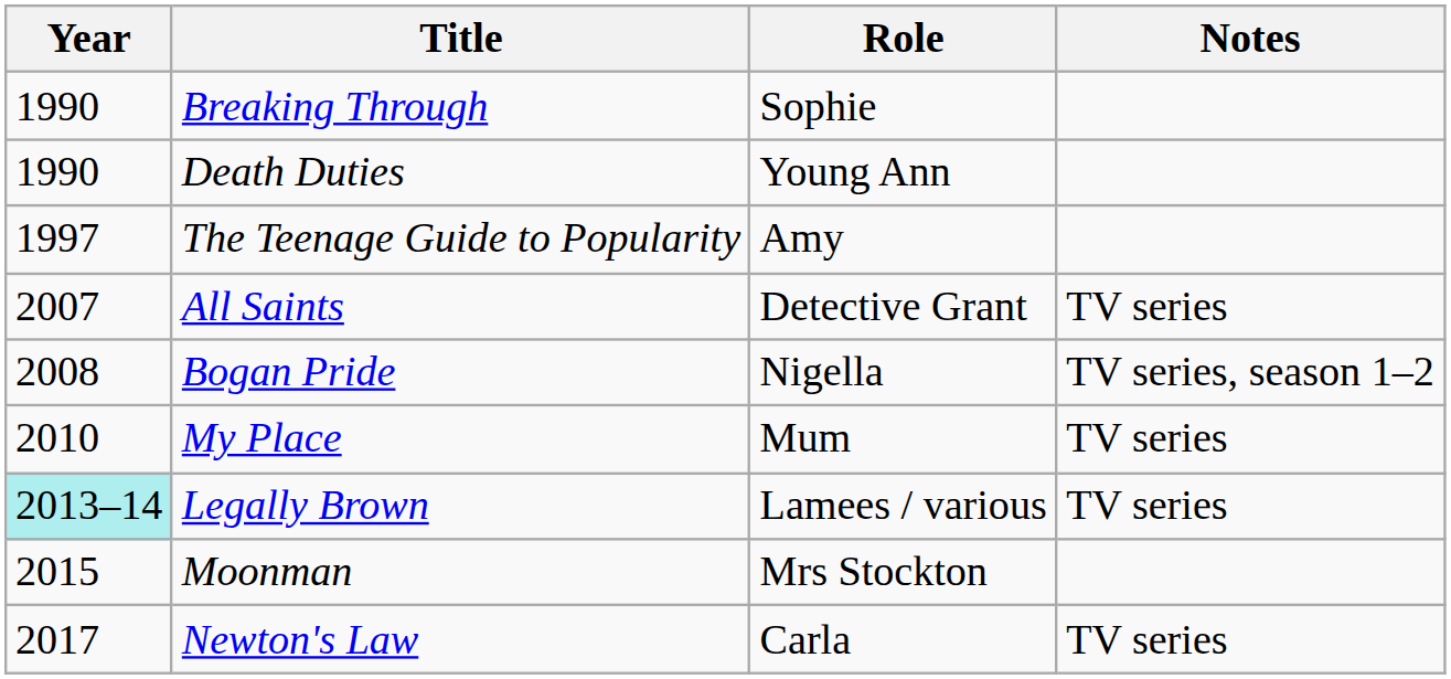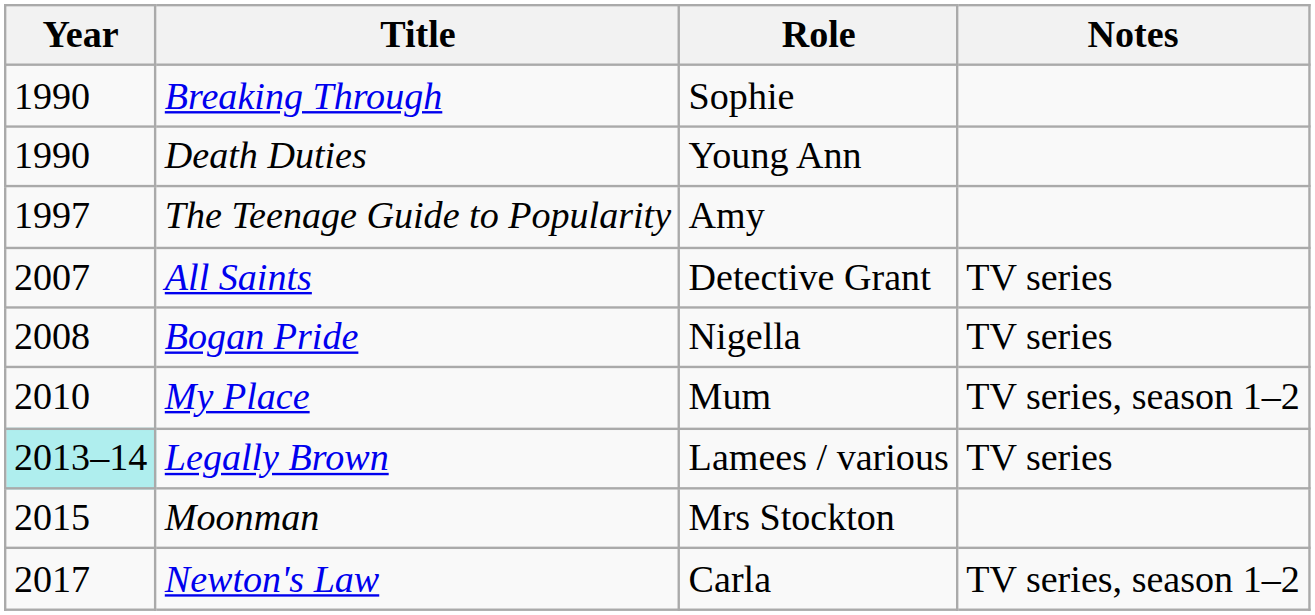Bogan Pride | Notes: TV series, season 1–2 -> TV series
My Place | Notes: TV series -> TV series, season 1–2
Newton's Law | Notes: TV series -> TV series, season 1–2
